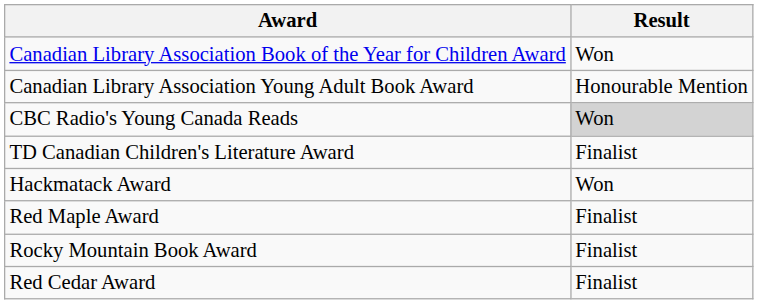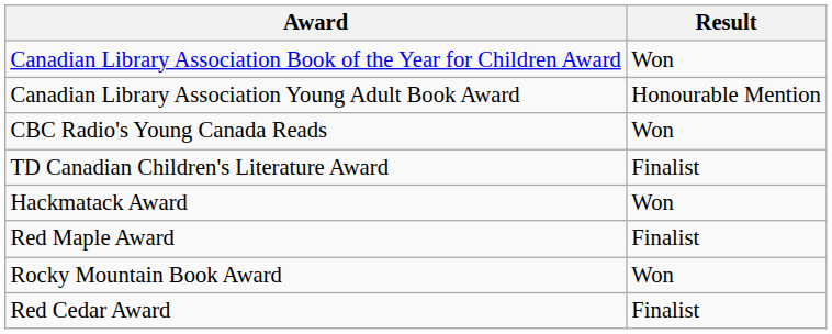CBC Radio's Young Canada Reads | Result: lightgrey background -> no background
Rocky Mountain Book Award | Result: Finalist -> Won
